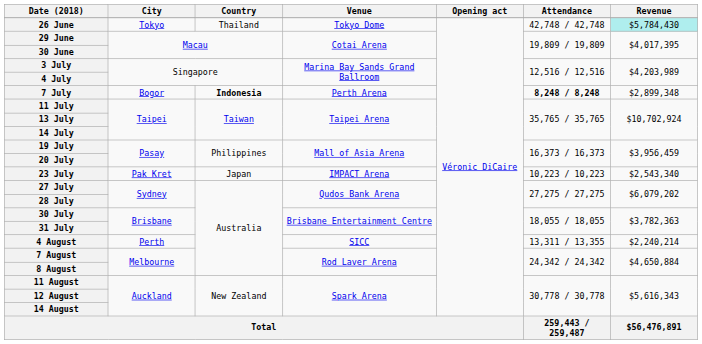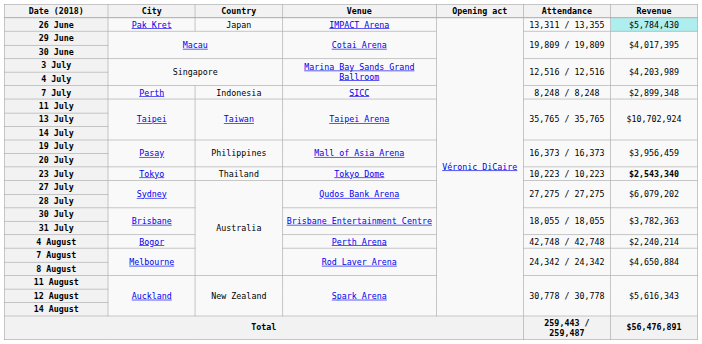26 June | City: Tokyo -> Pak Kret
26 June | Country: Thailand -> Japan
26 June | Venue: Tokyo Dome -> IMPACT Arena
26 June | Attendance: 42,748 / 42,748 -> 13,311 / 13,355
7 July | City: Bogor -> Perth
7 July | Country: bold -> normal
7 July | Venue: Perth Arena -> SICC
7 July | Attendance: bold -> normal
23 July | City: Pak Kret -> Tokyo
23 July | Country: Japan -> Thailand
23 July | Venue: IMPACT Arena -> Tokyo Dome
23 July | Revenue: normal -> bold
4 August | City: Perth -> Bogor
4 August | Venue: SICC -> Perth Arena
4 August | Attendance: 13,311 / 13,355 -> 42,748 / 42,748
